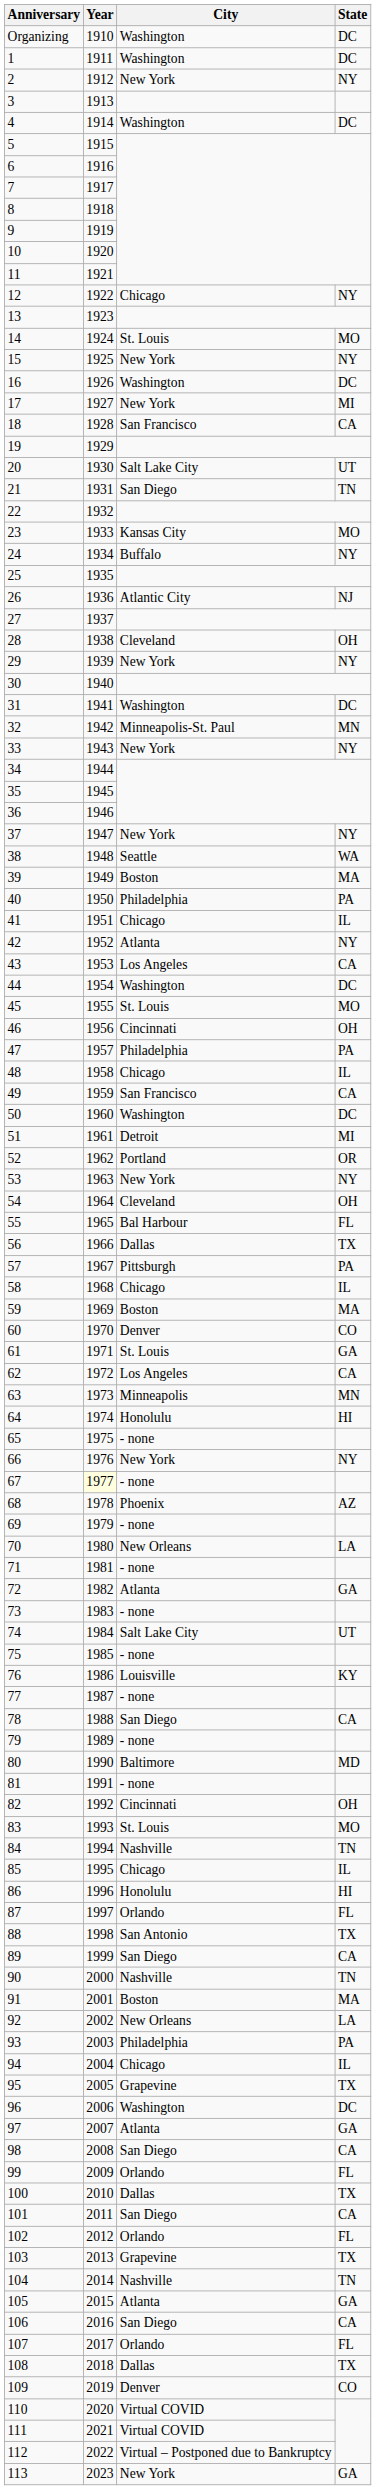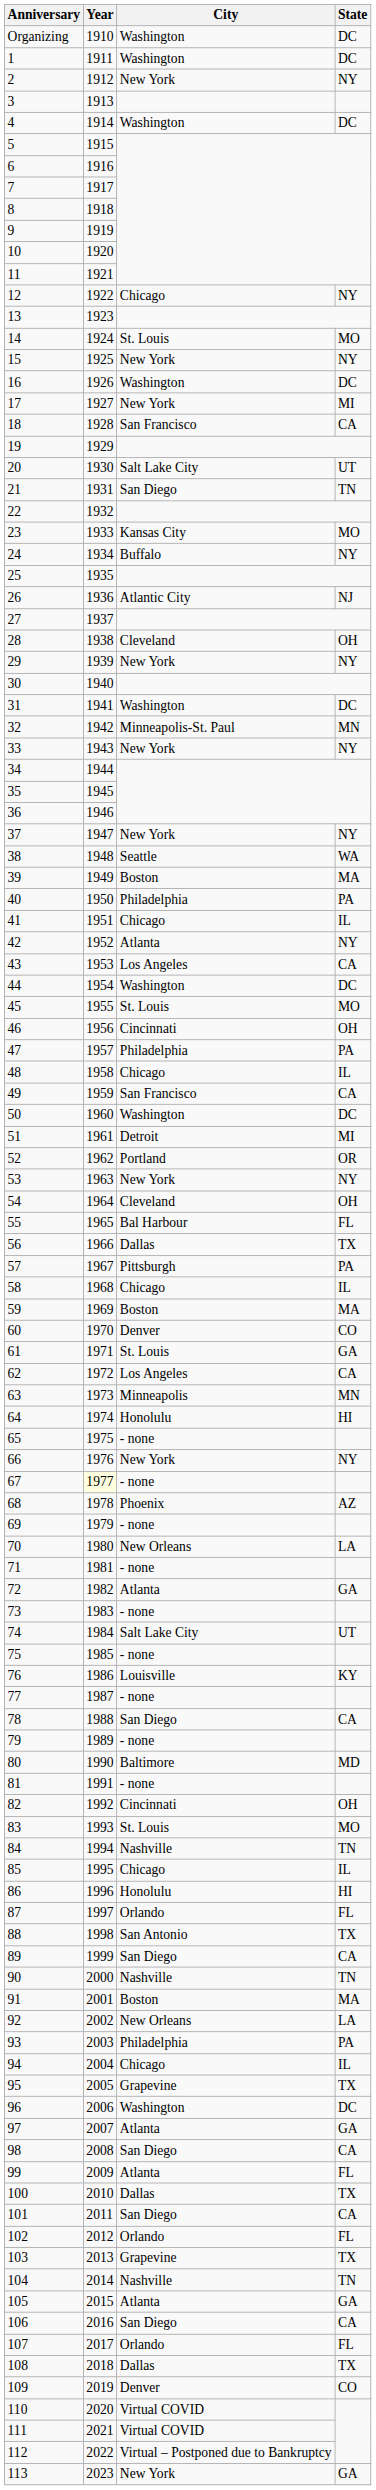99 | City: Orlando -> Atlanta
